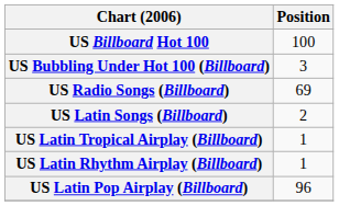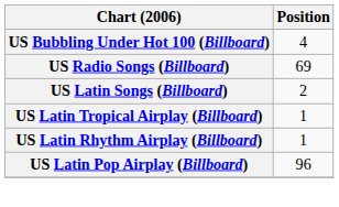- row: US Billboard Hot 100 | 100
US Bubbling Under Hot 100 (Billboard) | Position: 3 -> 4
